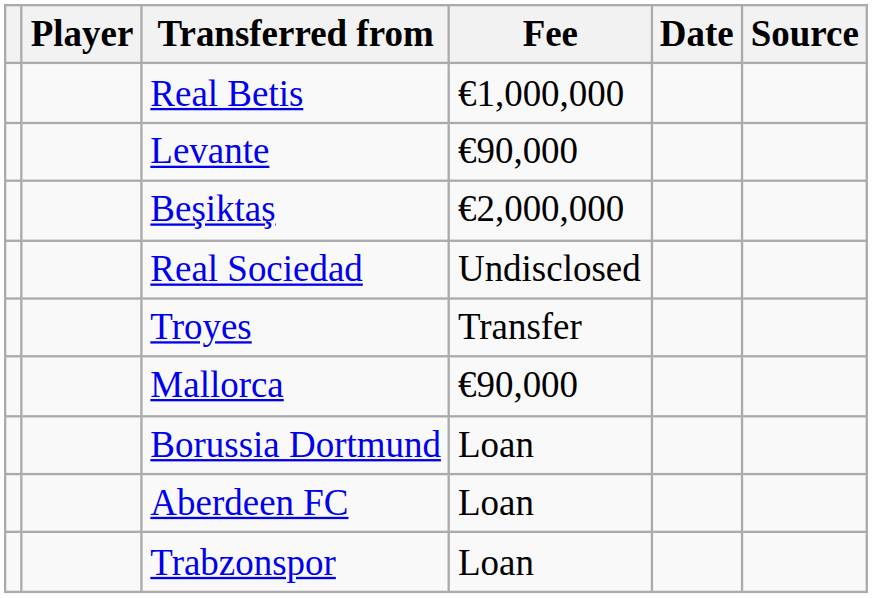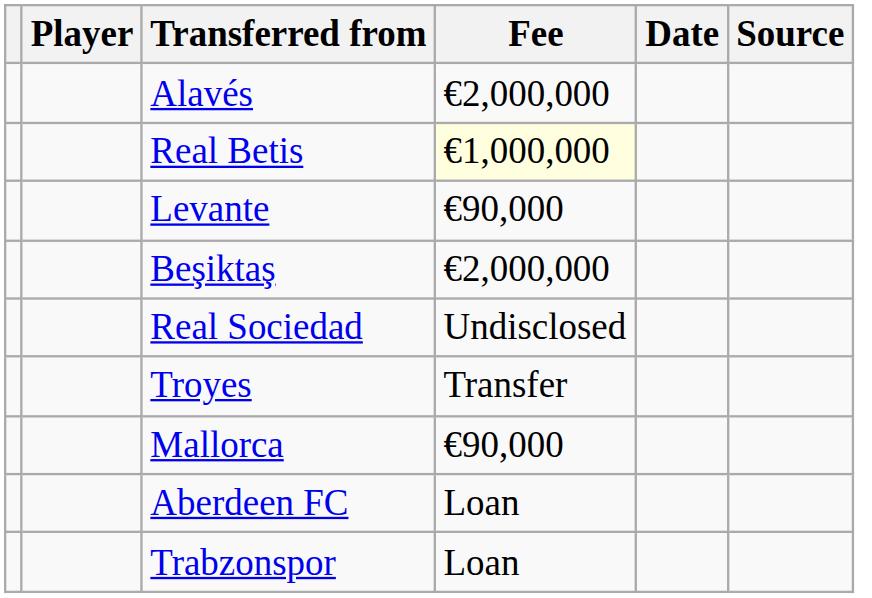+ row: Alavés | €2,000,000
Real Betis | Fee: no background -> lightyellow background
- row: Borussia Dortmund | Loan
